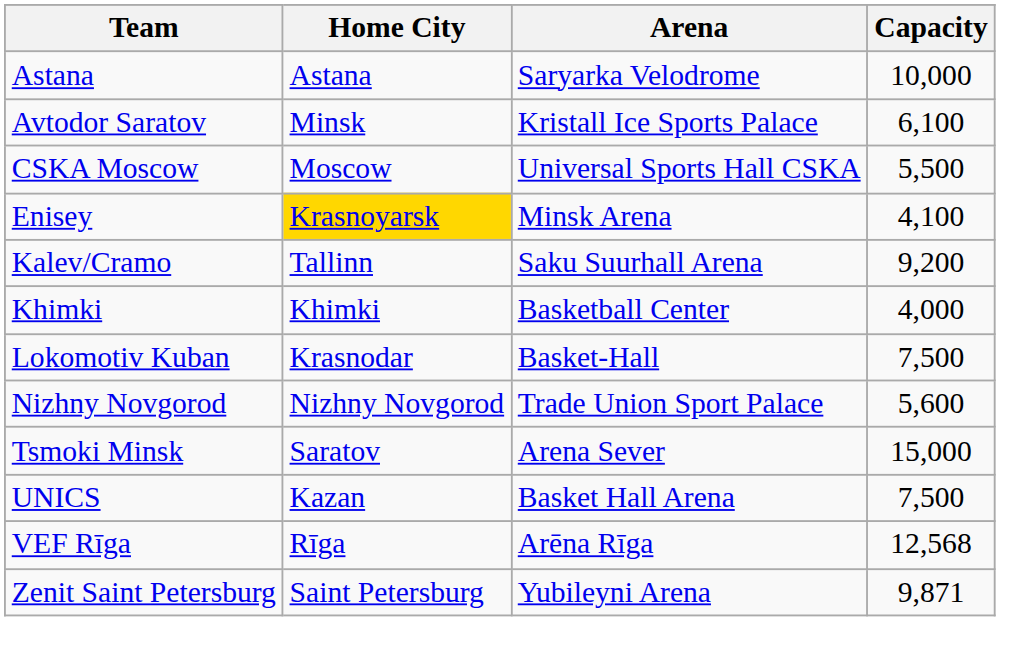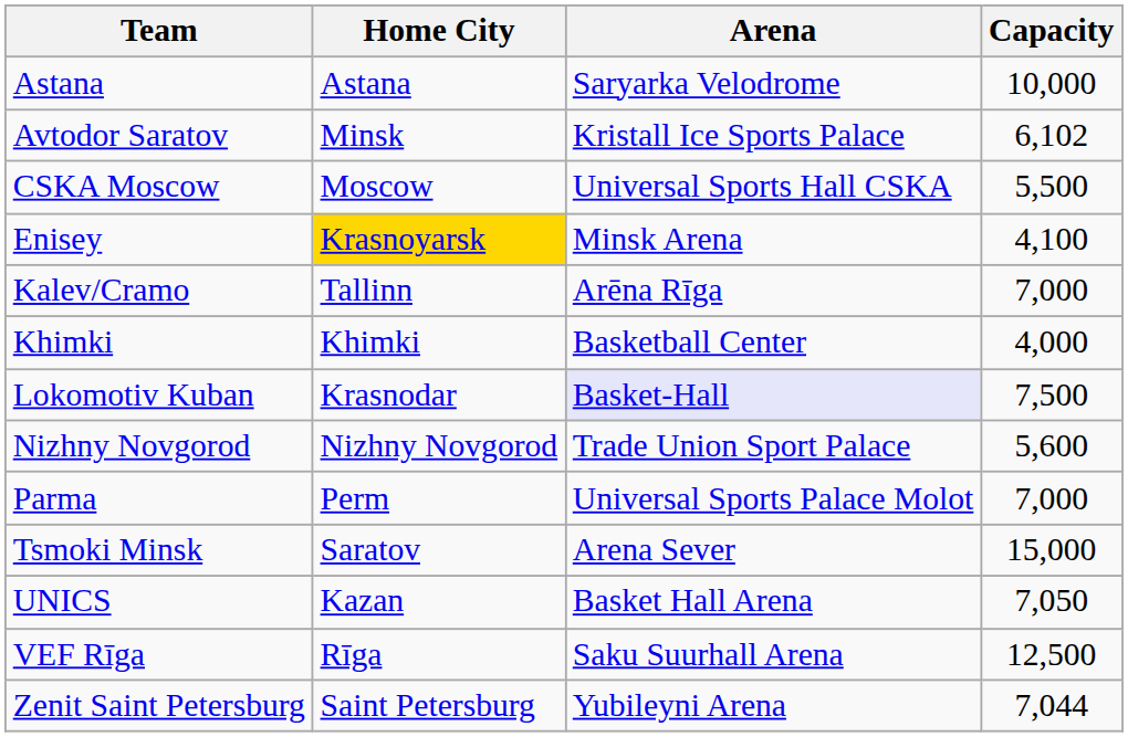Avtodor Saratov | Capacity: 6,100 -> 6,102
Kalev/Cramo | Arena: Saku Suurhall Arena -> Arēna Rīga
Kalev/Cramo | Capacity: 9,200 -> 7,000
Lokomotiv Kuban | Arena: no background -> lavender background
+ row: Parma | Perm | Universal Sports Palace Molot | 7,000
UNICS | Capacity: 7,500 -> 7,050
VEF Rīga | Arena: Arēna Rīga -> Saku Suurhall Arena
VEF Rīga | Capacity: 12,568 -> 12,500
Zenit Saint Petersburg | Capacity: 9,871 -> 7,044
